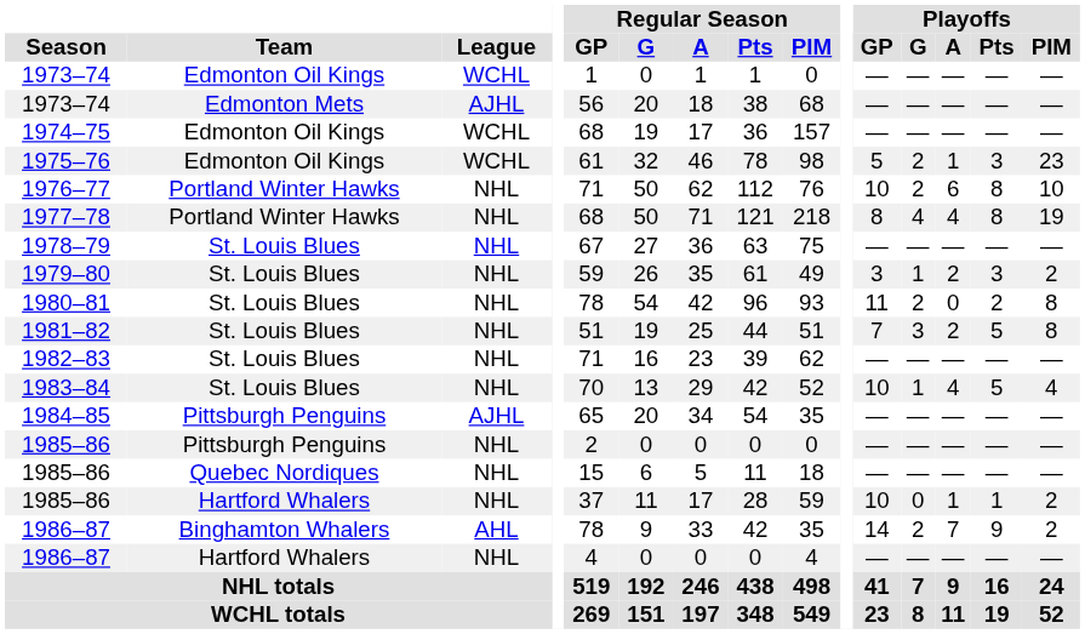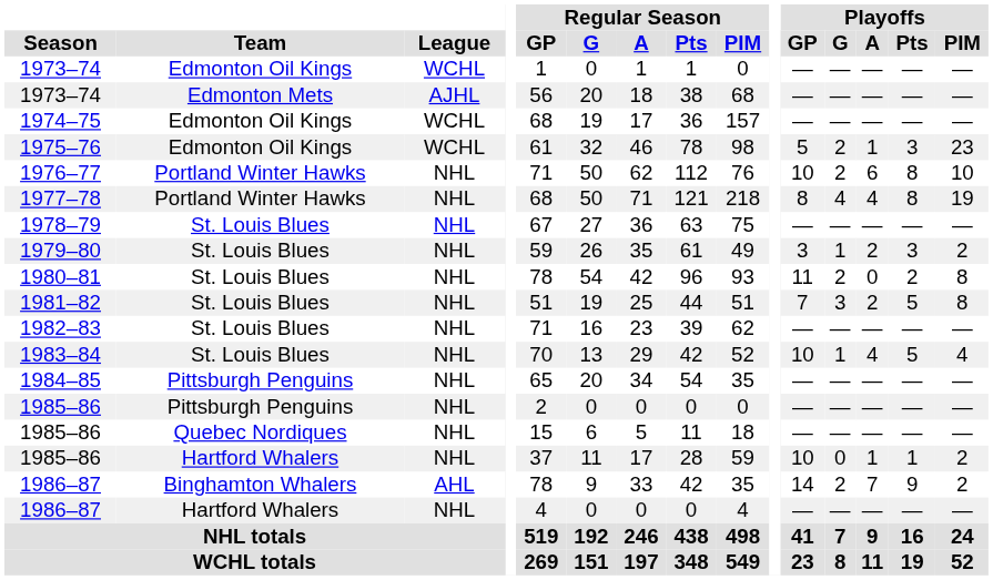1984–85 | League: AJHL -> NHL
